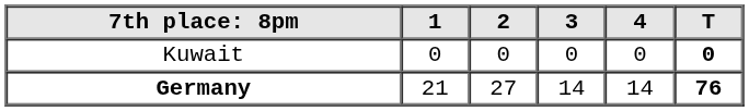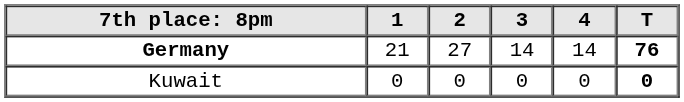rows swapped: Kuwait <-> Germany
